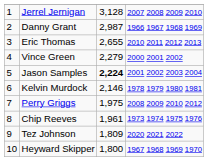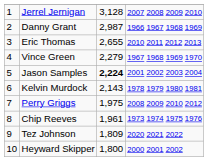Vince Green | column 4: 2000 2001 2002 -> 1967 1968 1969 1970
Kelvin Murdock | column 3: 2,146 -> 2,143
Heyward Skipper | column 4: 1967 1968 1969 1970 -> 2000 2001 2002
